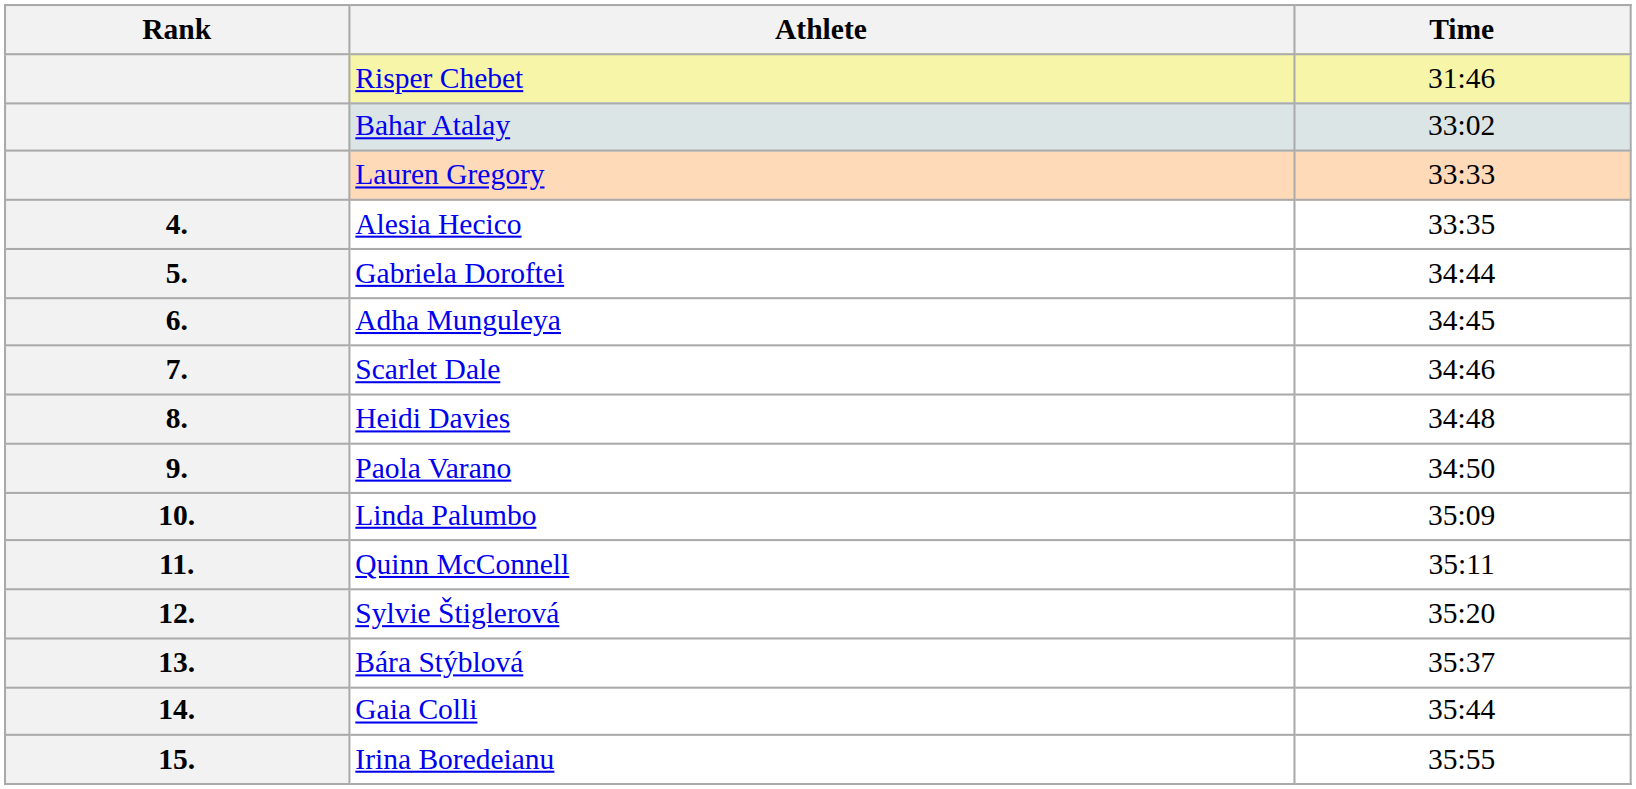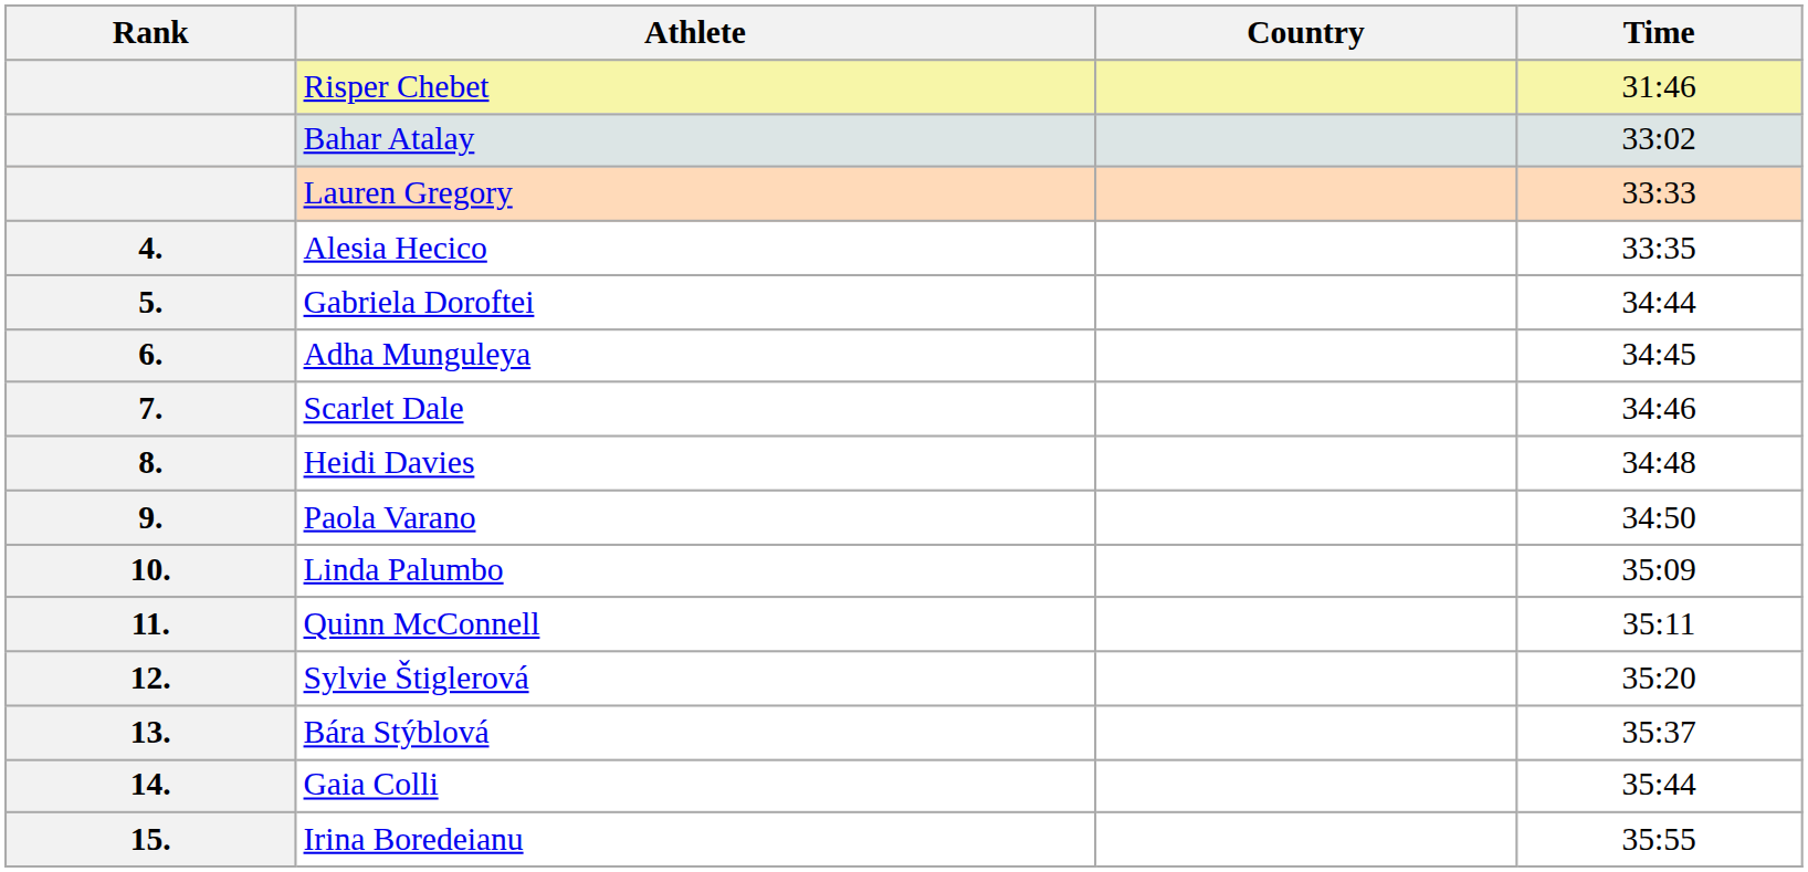+ column: Country
